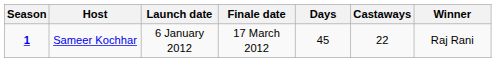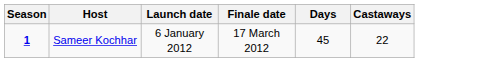- column: Winner | Raj Rani
